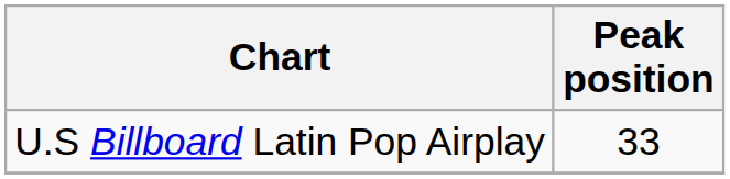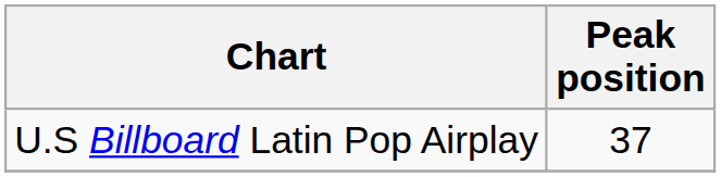U.S Billboard Latin Pop Airplay | Peak position: 33 -> 37
